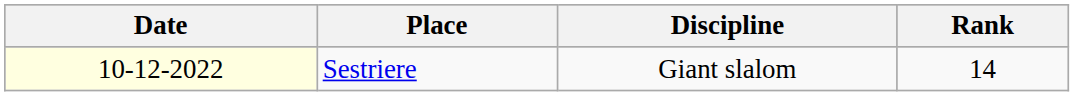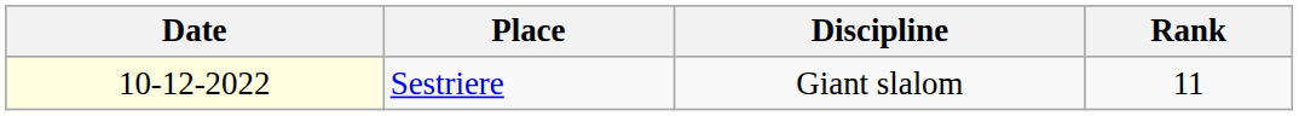Sestriere | Rank: 14 -> 11
